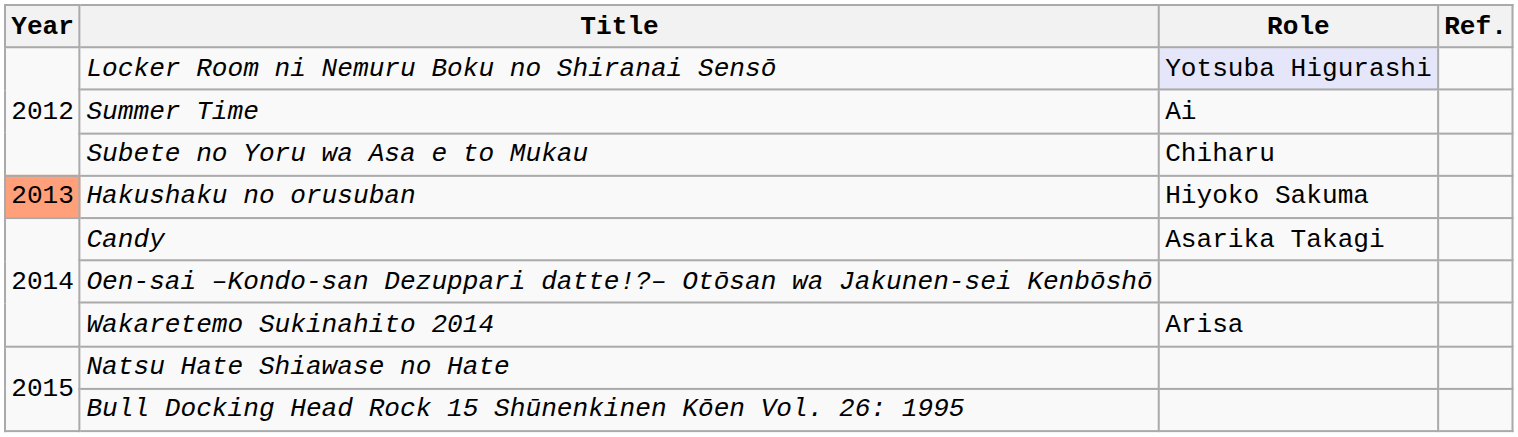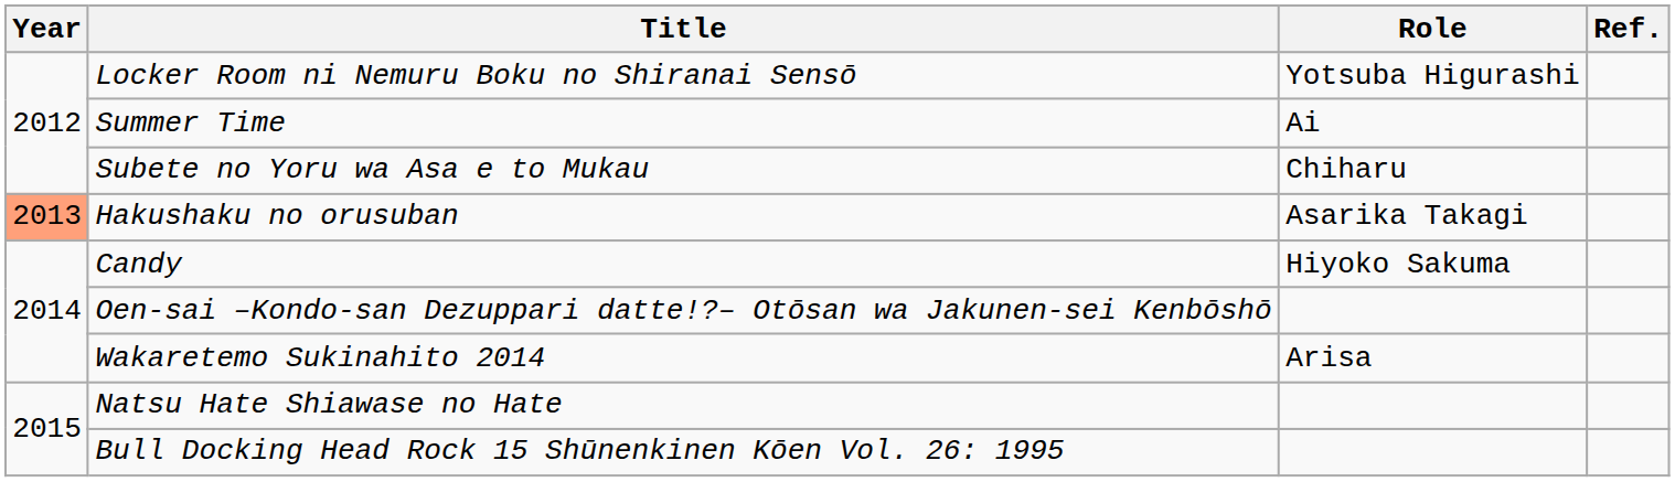Locker Room ni Nemuru Boku no Shiranai Sensō | Role: lavender background -> no background
Hakushaku no orusuban | Role: Hiyoko Sakuma -> Asarika Takagi
Candy | Role: Asarika Takagi -> Hiyoko Sakuma
